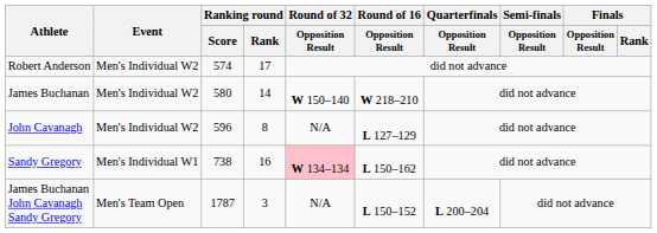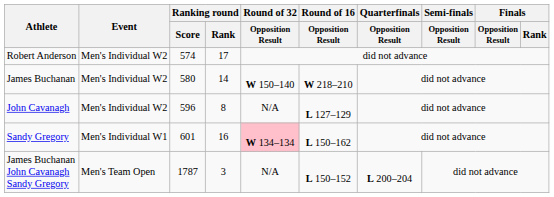Sandy Gregory | Ranking round / Score: 738 -> 601
